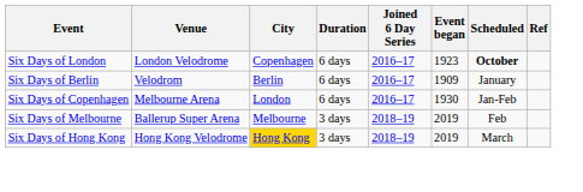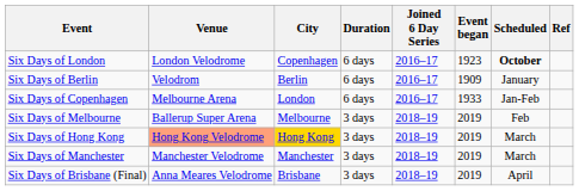Six Days of Copenhagen | Event began: 1930 -> 1933
Six Days of Hong Kong | Venue: no background -> lightsalmon background
+ row: Six Days of Manchester | Manchester Velodrome | Manchester | 3 days | 2018–19 | 2019 | March
+ row: Six Days of Brisbane (Final) | Anna Meares Velodrome | Brisbane | 3 days | 2018–19 | 2019 | April
